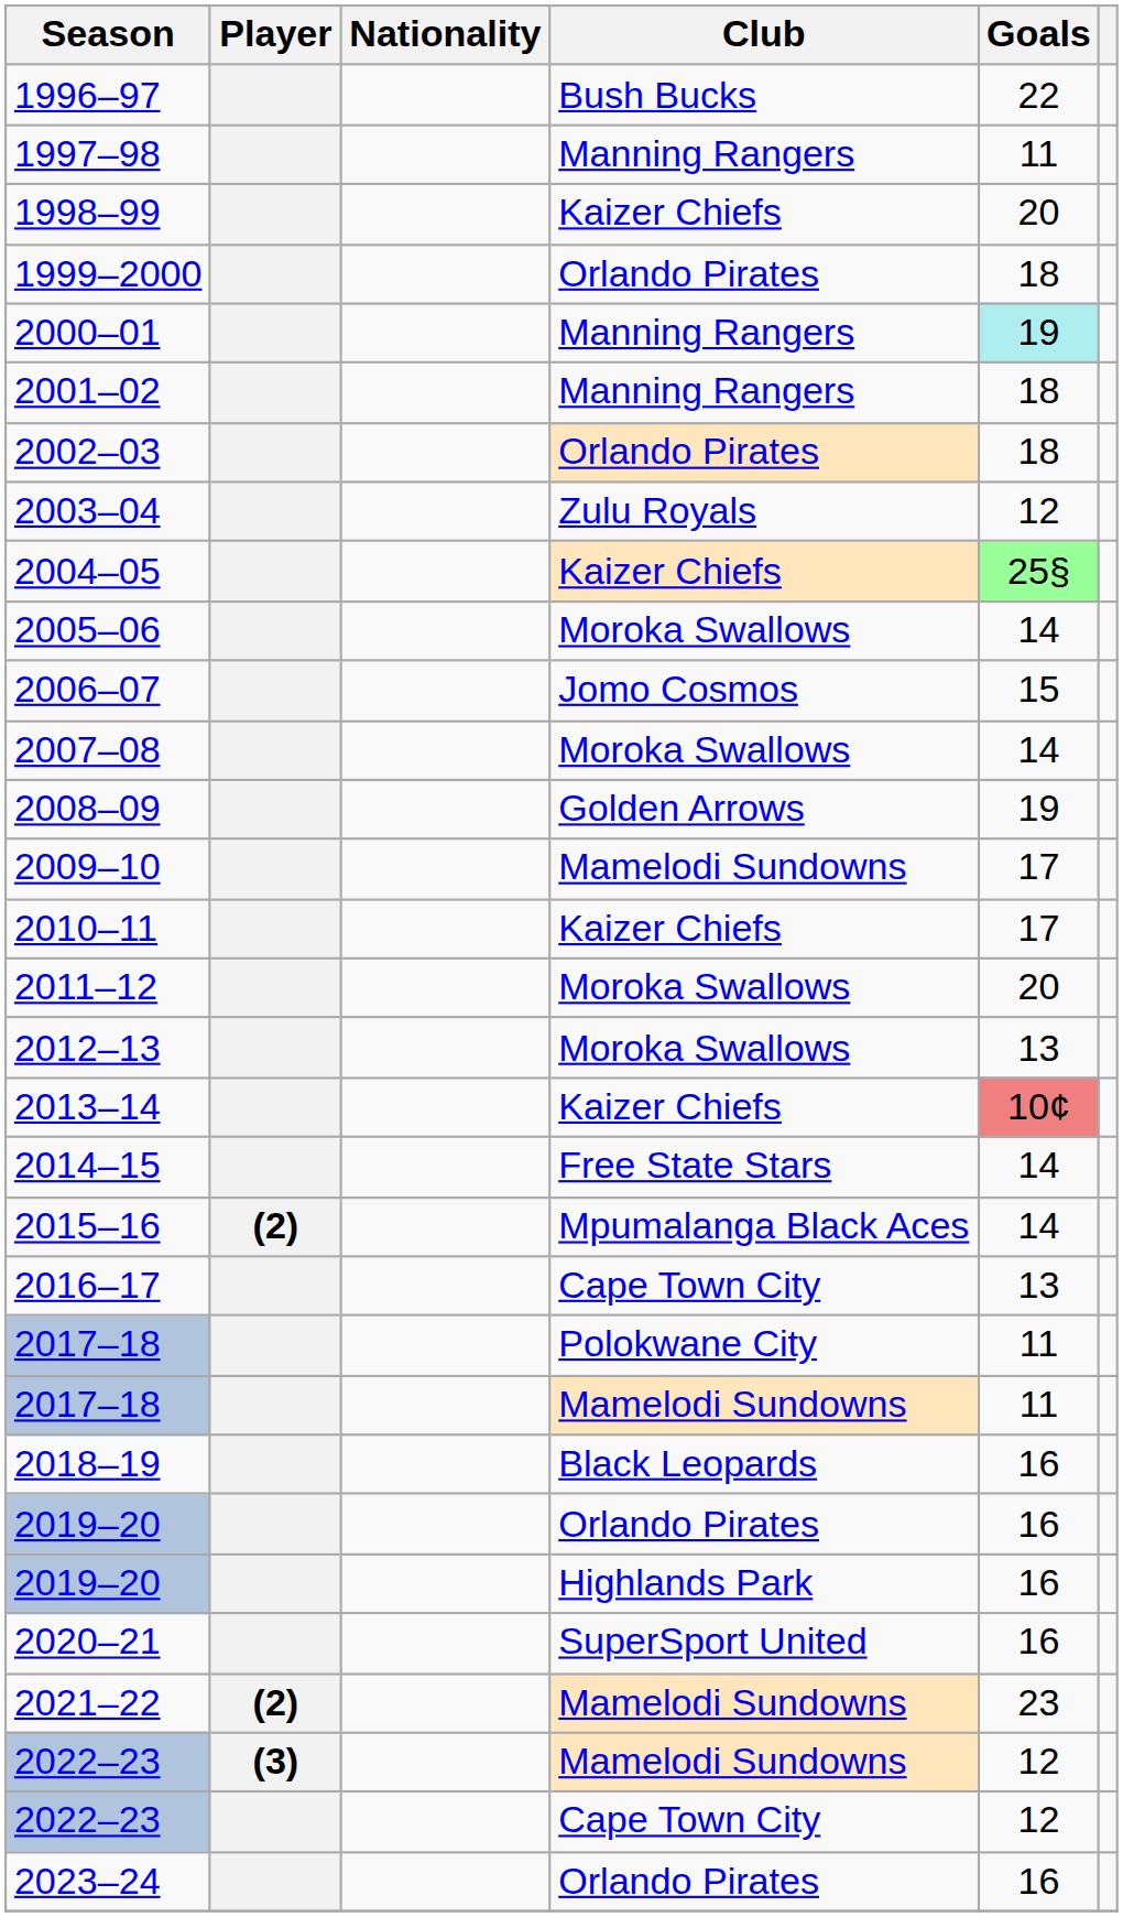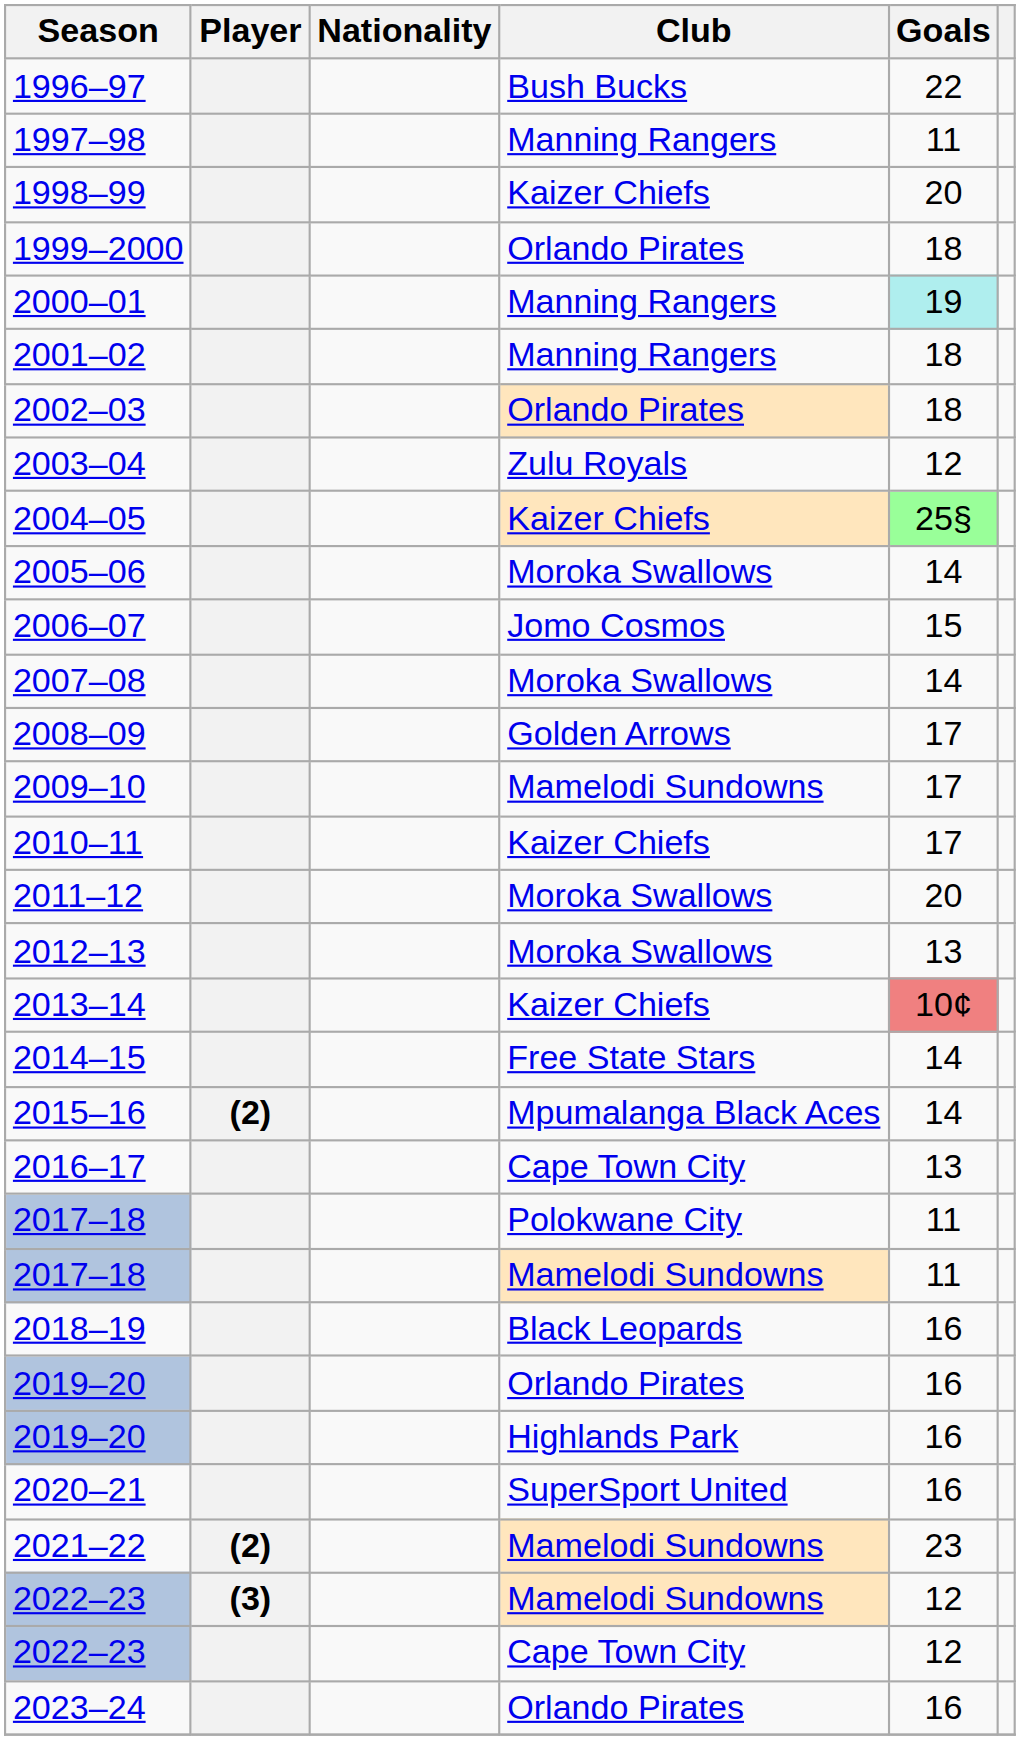2008–09 | Goals: 19 -> 17
